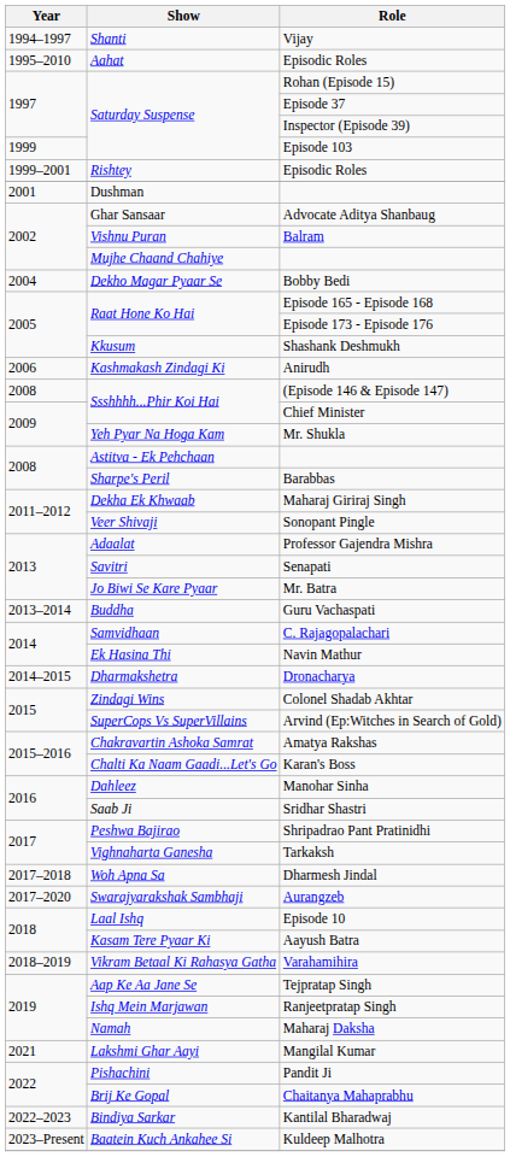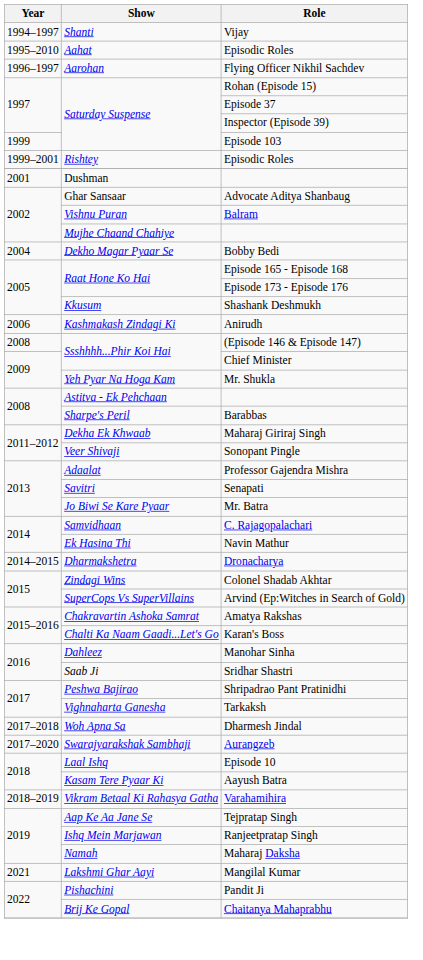+ row: 1996–1997 | Aarohan | Flying Officer Nikhil Sachdev
- row: 2013–2014 | Buddha | Guru Vachaspati
- row: 2022–2023 | Bindiya Sarkar | Kantilal Bharadwaj
- row: 2023–Present | Baatein Kuch Ankahee Si | Kuldeep Malhotra
